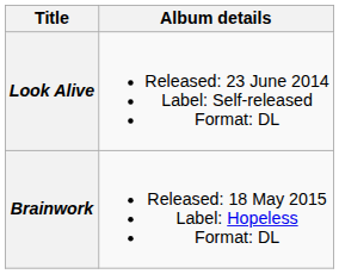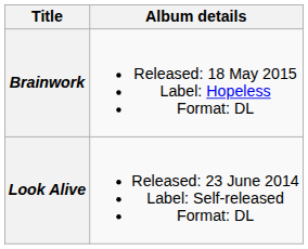rows swapped: Look Alive <-> Brainwork
